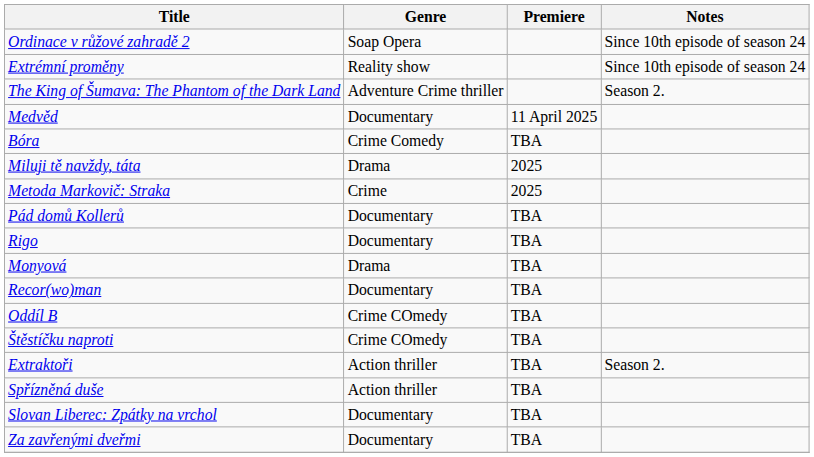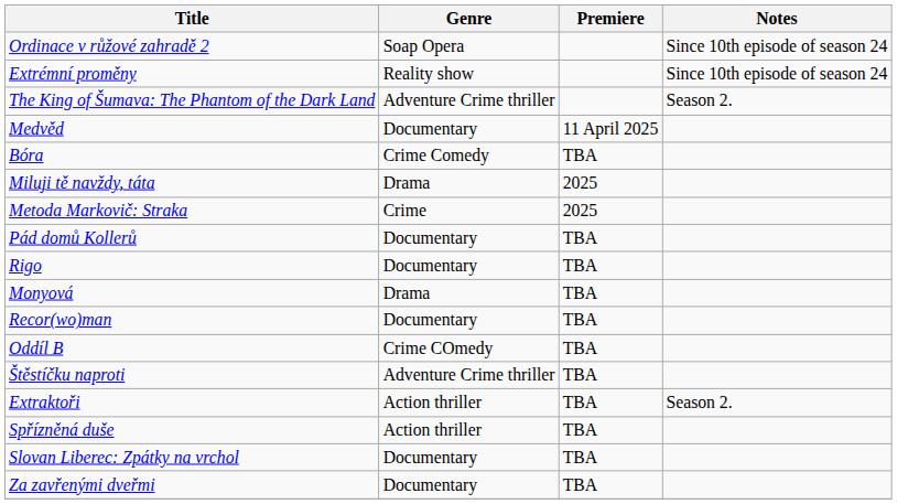Štěstíčku naproti | Genre: Crime COmedy -> Adventure Crime thriller
